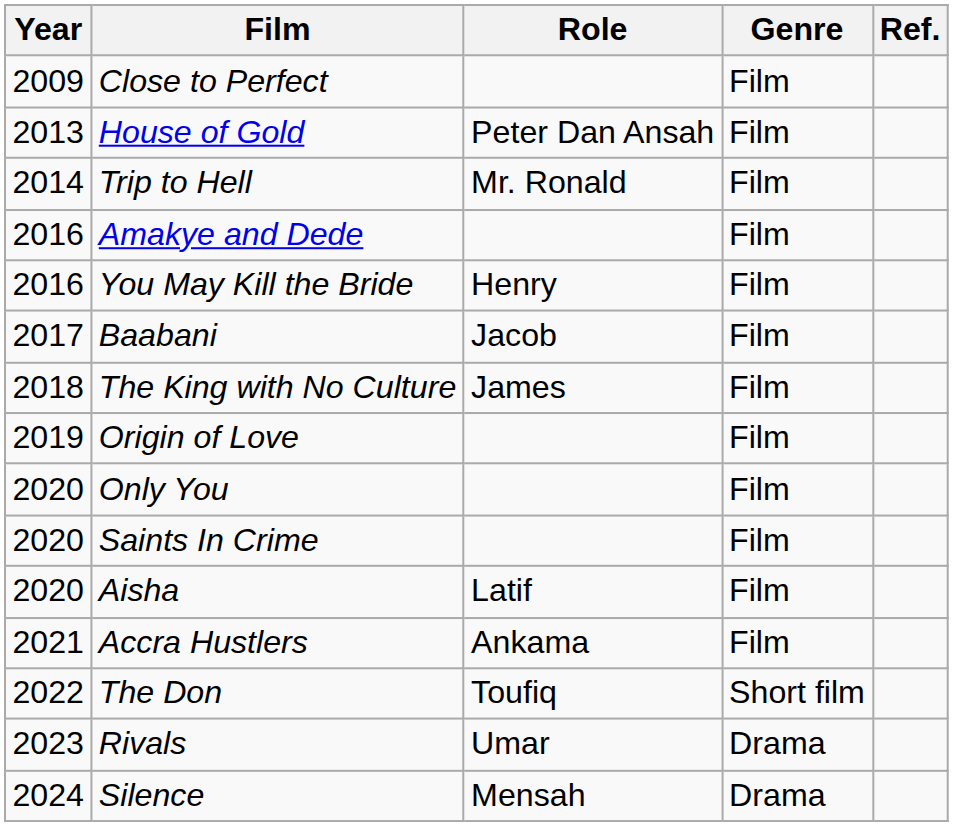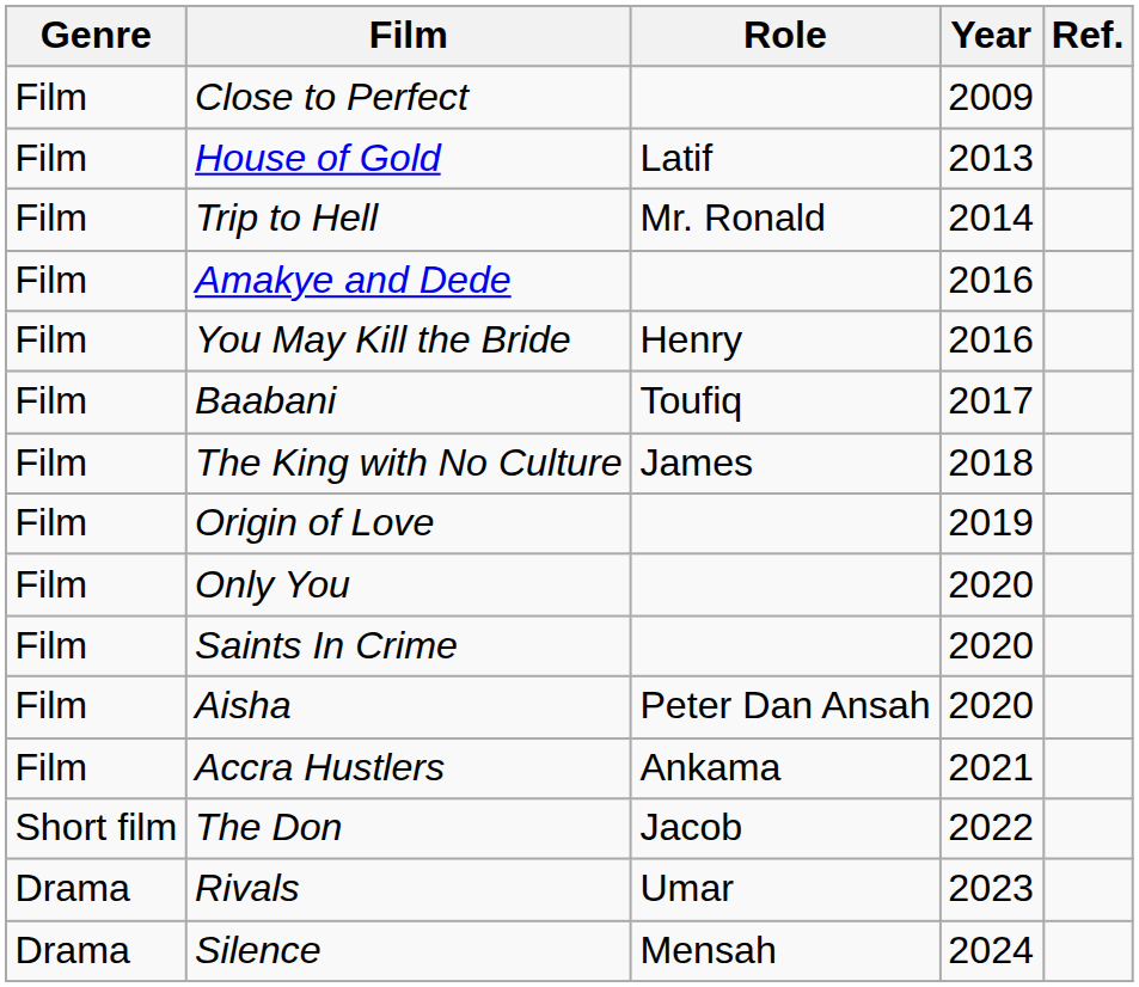columns swapped: Year <-> Genre
House of Gold | Role: Peter Dan Ansah -> Latif
Baabani | Role: Jacob -> Toufiq
Aisha | Role: Latif -> Peter Dan Ansah
The Don | Role: Toufiq -> Jacob
